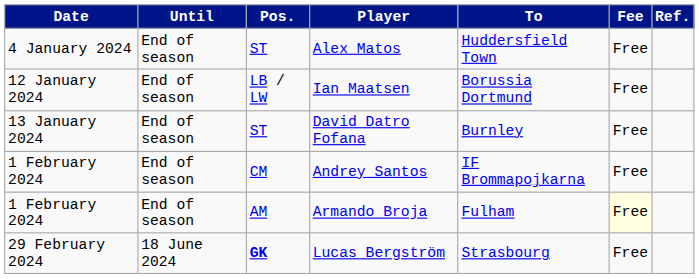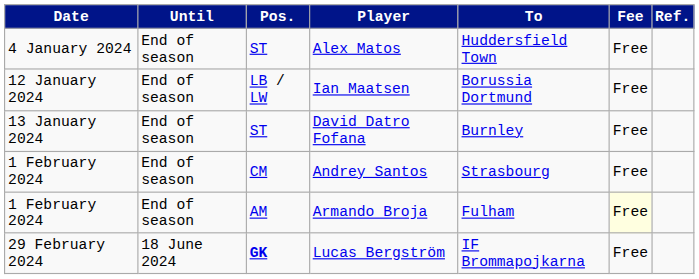Andrey Santos | To: IF Brommapojkarna -> Strasbourg
Lucas Bergström | To: Strasbourg -> IF Brommapojkarna
